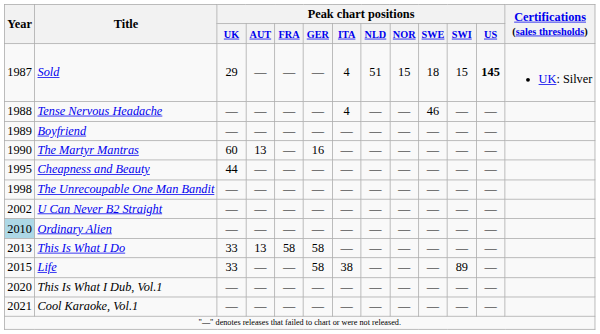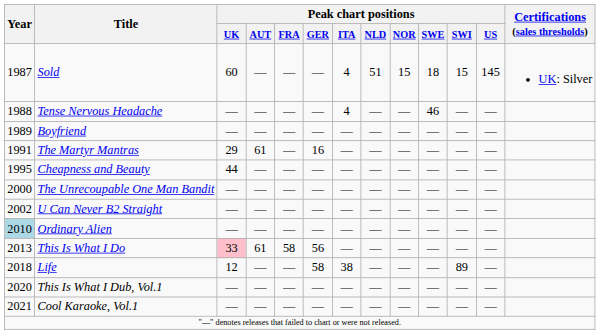Sold | Peak chart positions / UK: 29 -> 60
Sold | Peak chart positions / US: bold -> normal
The Martyr Mantras | Year: 1990 -> 1991
The Martyr Mantras | Peak chart positions / UK: 60 -> 29
The Martyr Mantras | Peak chart positions / AUT: 13 -> 61
The Unrecoupable One Man Bandit | Year: 1998 -> 2000
This Is What I Do | Peak chart positions / UK: no background -> pink background
This Is What I Do | Peak chart positions / AUT: 13 -> 61
This Is What I Do | Peak chart positions / GER: 58 -> 56
Life | Year: 2015 -> 2018
Life | Peak chart positions / UK: 33 -> 12
